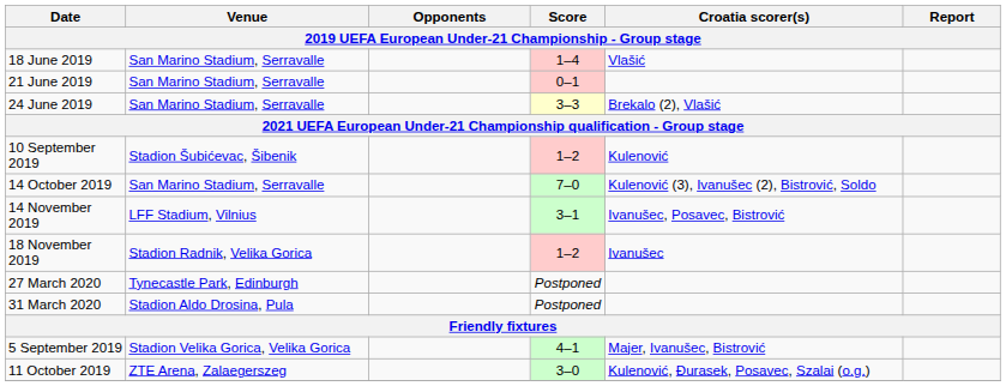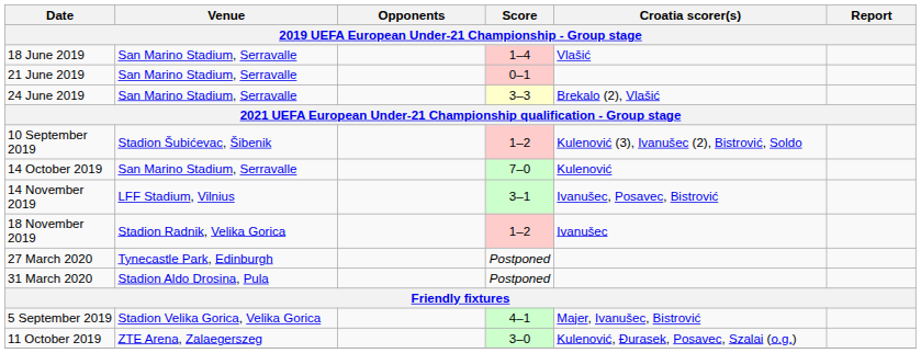10 September 2019 | Croatia scorer(s): Kulenović -> Kulenović (3), Ivanušec (2), Bistrović, Soldo
14 October 2019 | Croatia scorer(s): Kulenović (3), Ivanušec (2), Bistrović, Soldo -> Kulenović
